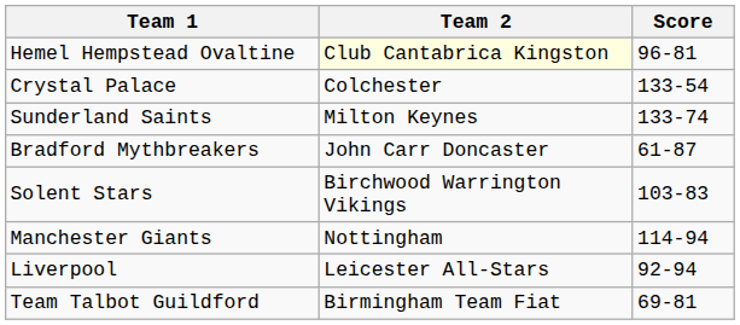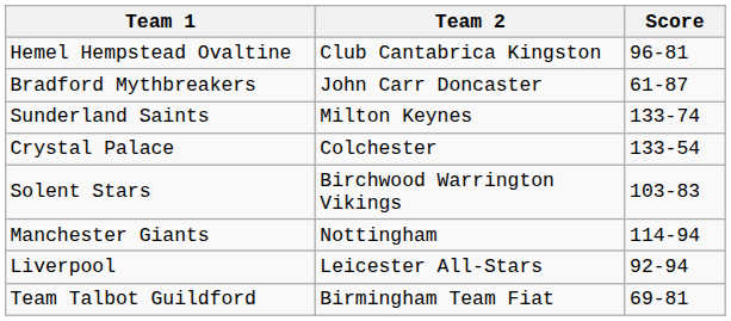Hemel Hempstead Ovaltine | Team 2: lightyellow background -> no background
rows swapped: Crystal Palace <-> Bradford Mythbreakers
